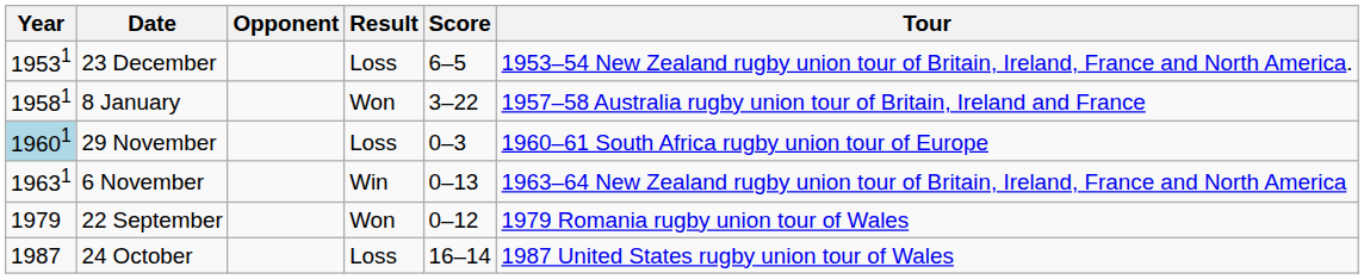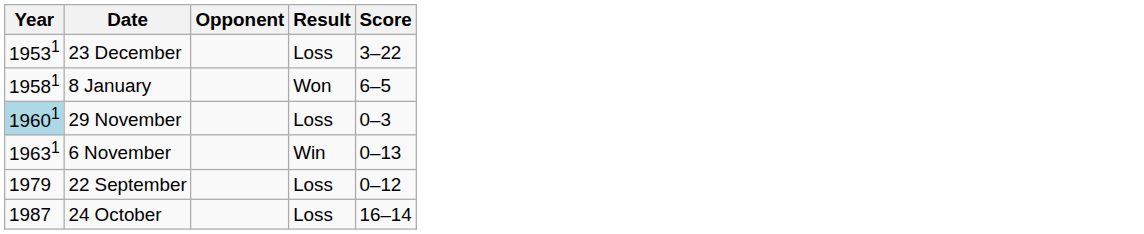- column: Tour | 1953–54 New Zealand rugby union tour of Britain, Ireland, France and North America. | 1957–58 Australia rugby union tour of Britain, Ireland and France | 1960–61 South Africa rugby union tour of Europe | 1963–64 New Zealand rugby union tour of Britain, Ireland, France and North America | 1979 Romania rugby union tour of Wales | 1987 United States rugby union tour of Wales
23 December | Score: 6–5 -> 3–22
8 January | Score: 3–22 -> 6–5
22 September | Result: Won -> Loss
